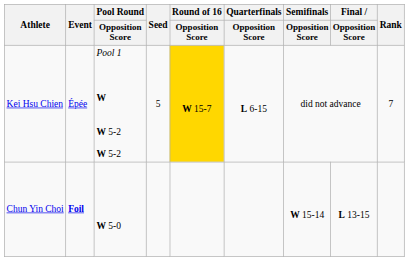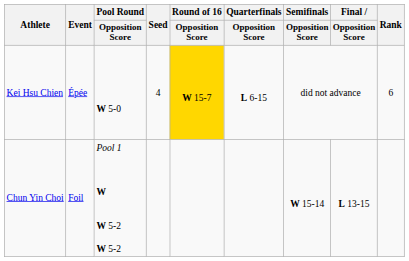Kei Hsu Chien | Pool Round / Opposition Score: Pool 1 W W 5-2 W 5-2 -> W 5-0
Kei Hsu Chien | Seed: 5 -> 4
Kei Hsu Chien | Rank: 7 -> 6
Chun Yin Choi | Event: bold -> normal
Chun Yin Choi | Pool Round / Opposition Score: W 5-0 -> Pool 1 W W 5-2 W 5-2
